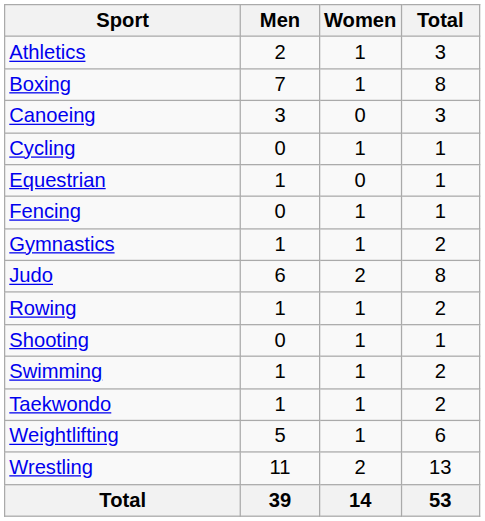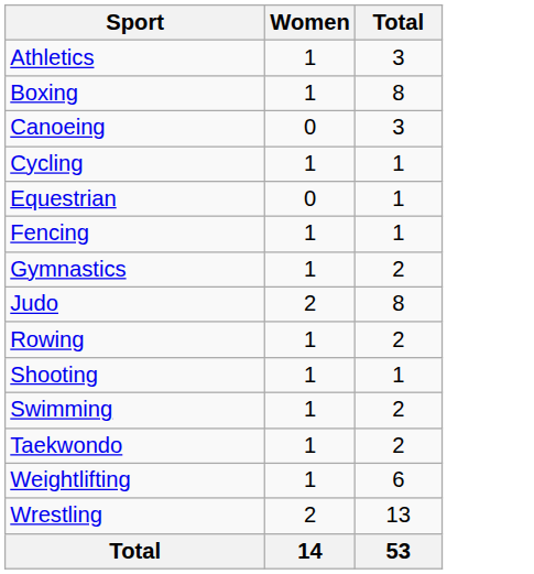- column: Men | 2 | 7 | 3 | 0 | 1 | 0 | 1 | 6 | 1 | 0 | 1 | 1 | 5 | 11 | 39
